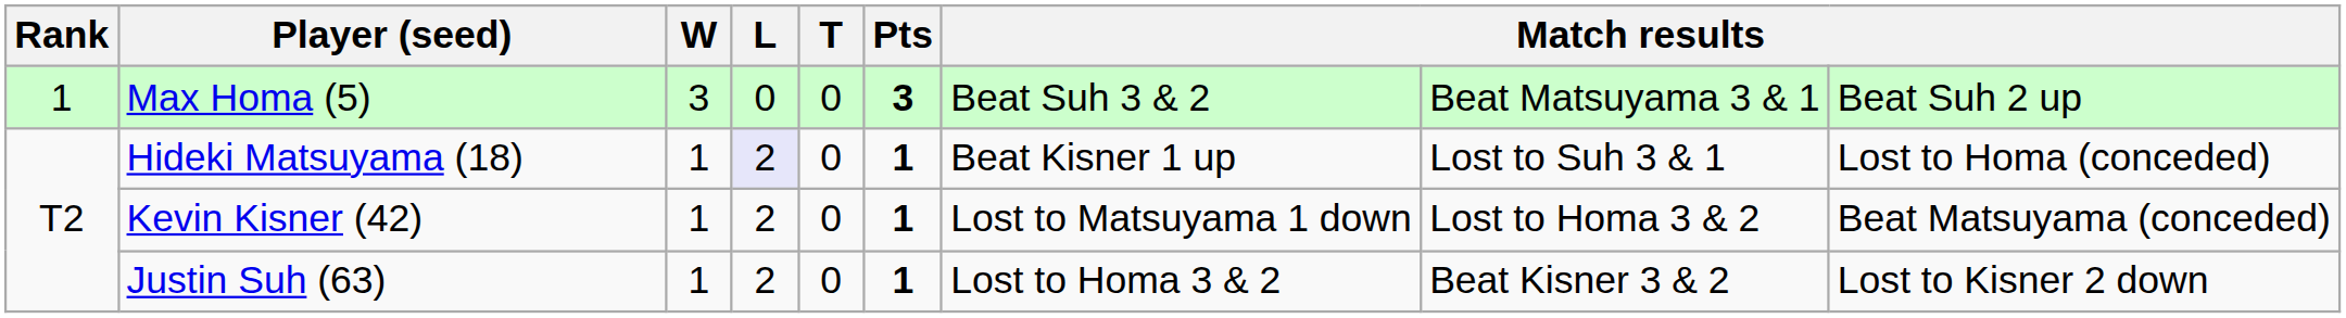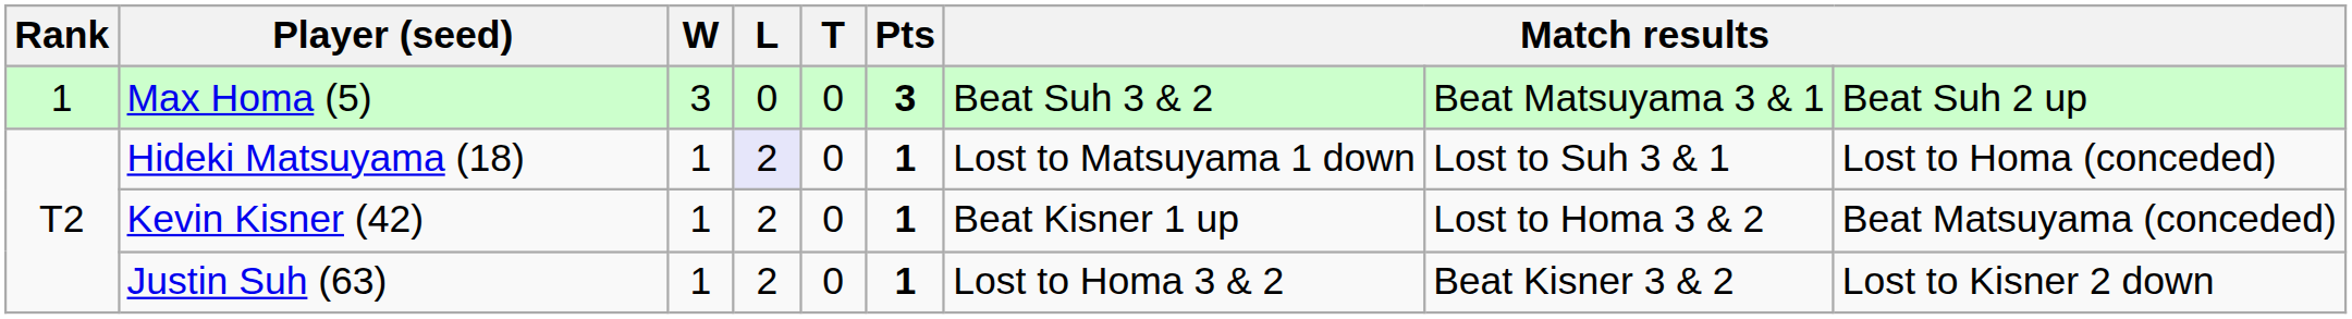Hideki Matsuyama (18) | column 7: Beat Kisner 1 up -> Lost to Matsuyama 1 down
Kevin Kisner (42) | column 7: Lost to Matsuyama 1 down -> Beat Kisner 1 up
